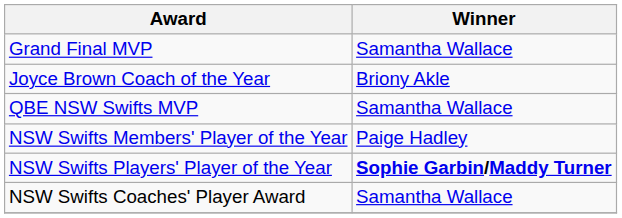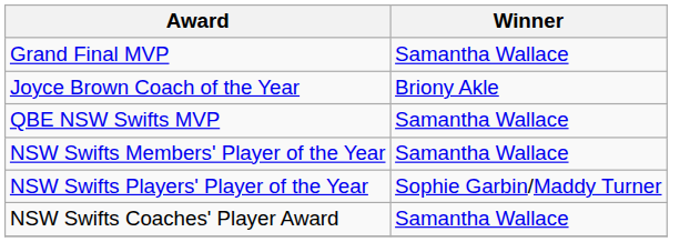NSW Swifts Members' Player of the Year | Winner: Paige Hadley -> Samantha Wallace
NSW Swifts Players' Player of the Year | Winner: bold -> normal
